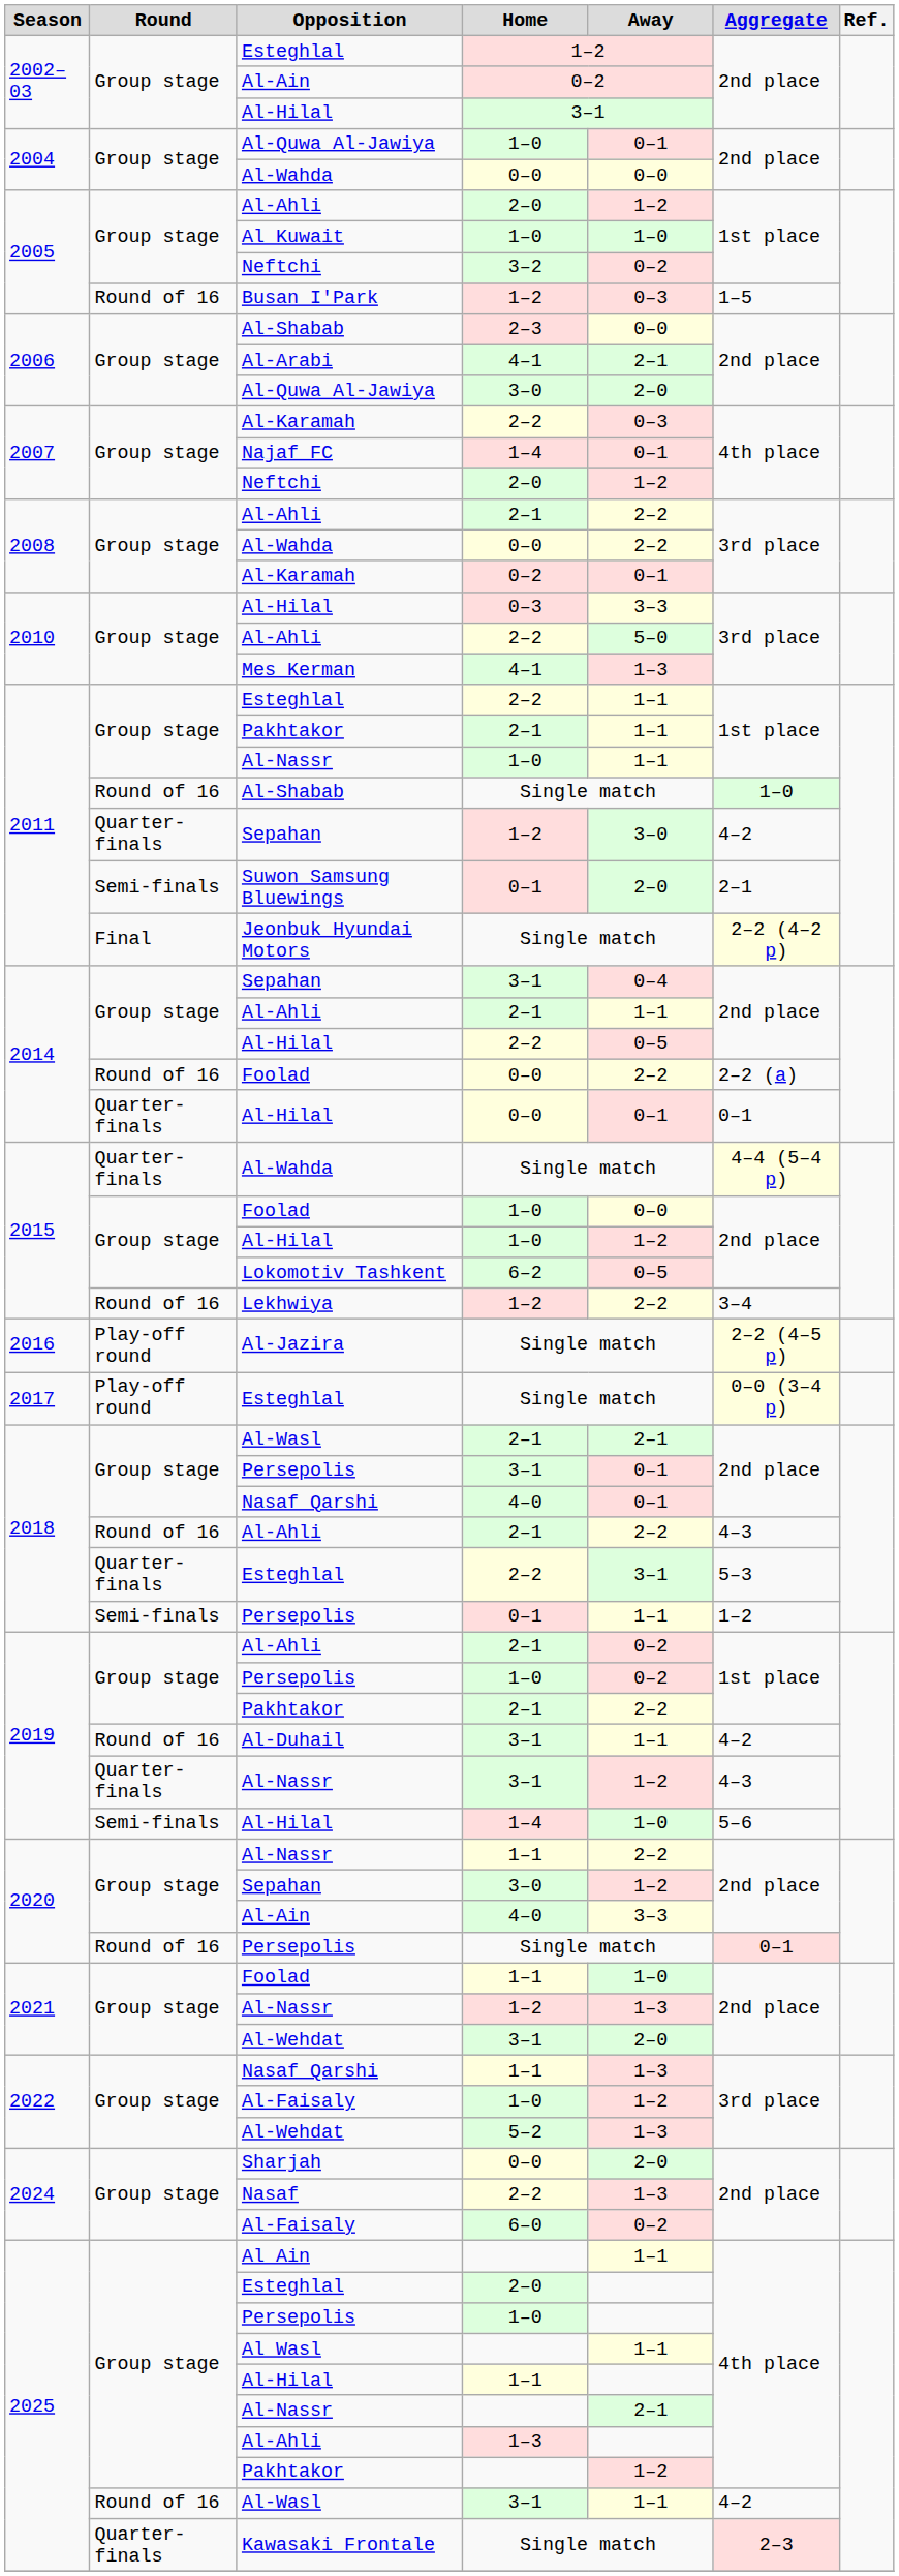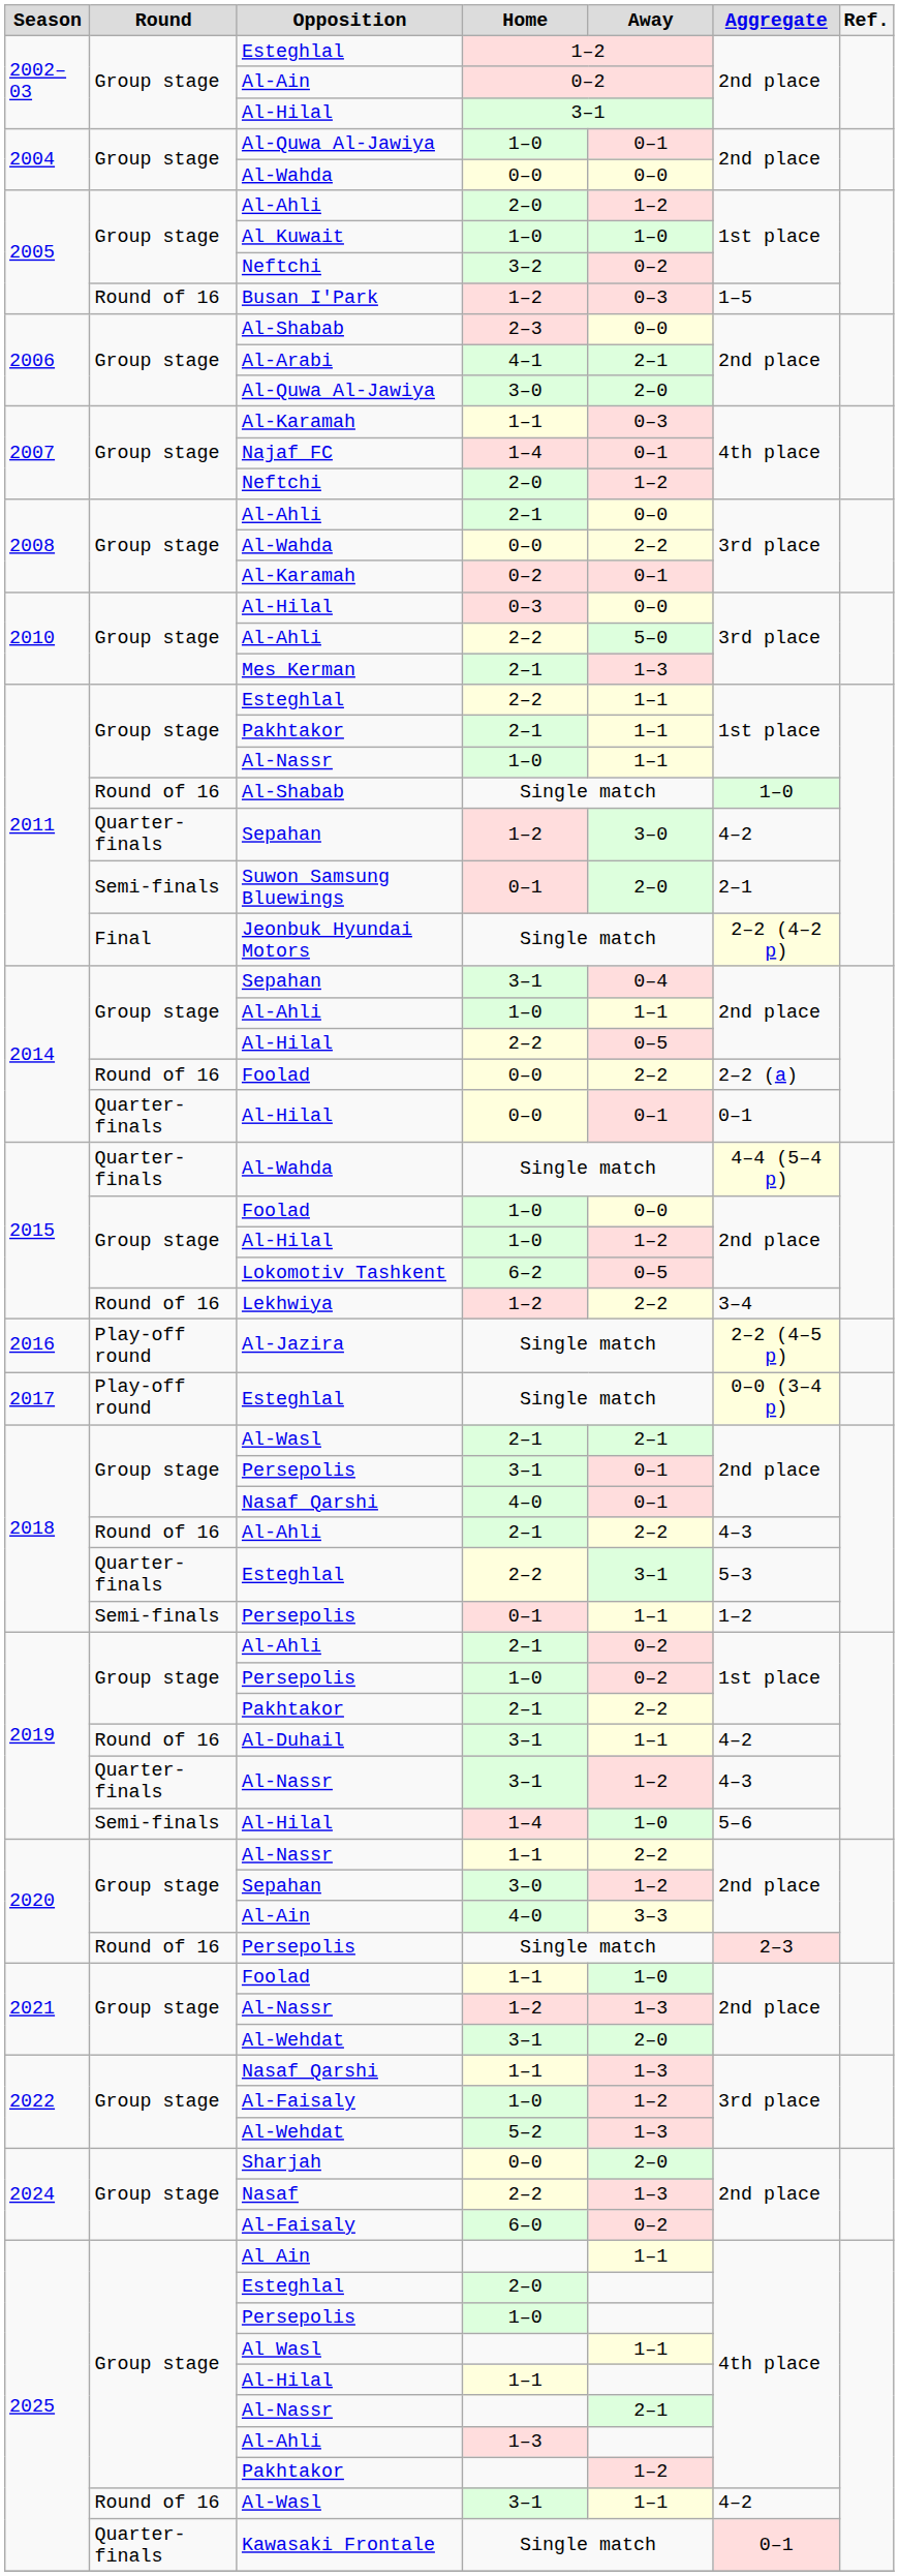2007 / Al-Karamah | Home: 2–2 -> 1–1
2008 / Al-Ahli | Away: 2–2 -> 0–0
2010 / Al-Hilal | Away: 3–3 -> 0–0
Mes Kerman | Home: 4–1 -> 2–1
2014 / Al-Ahli | Home: 2–1 -> 1–0
2020 / Persepolis | Aggregate: 0–1 -> 2–3
Kawasaki Frontale | Aggregate: 2–3 -> 0–1
